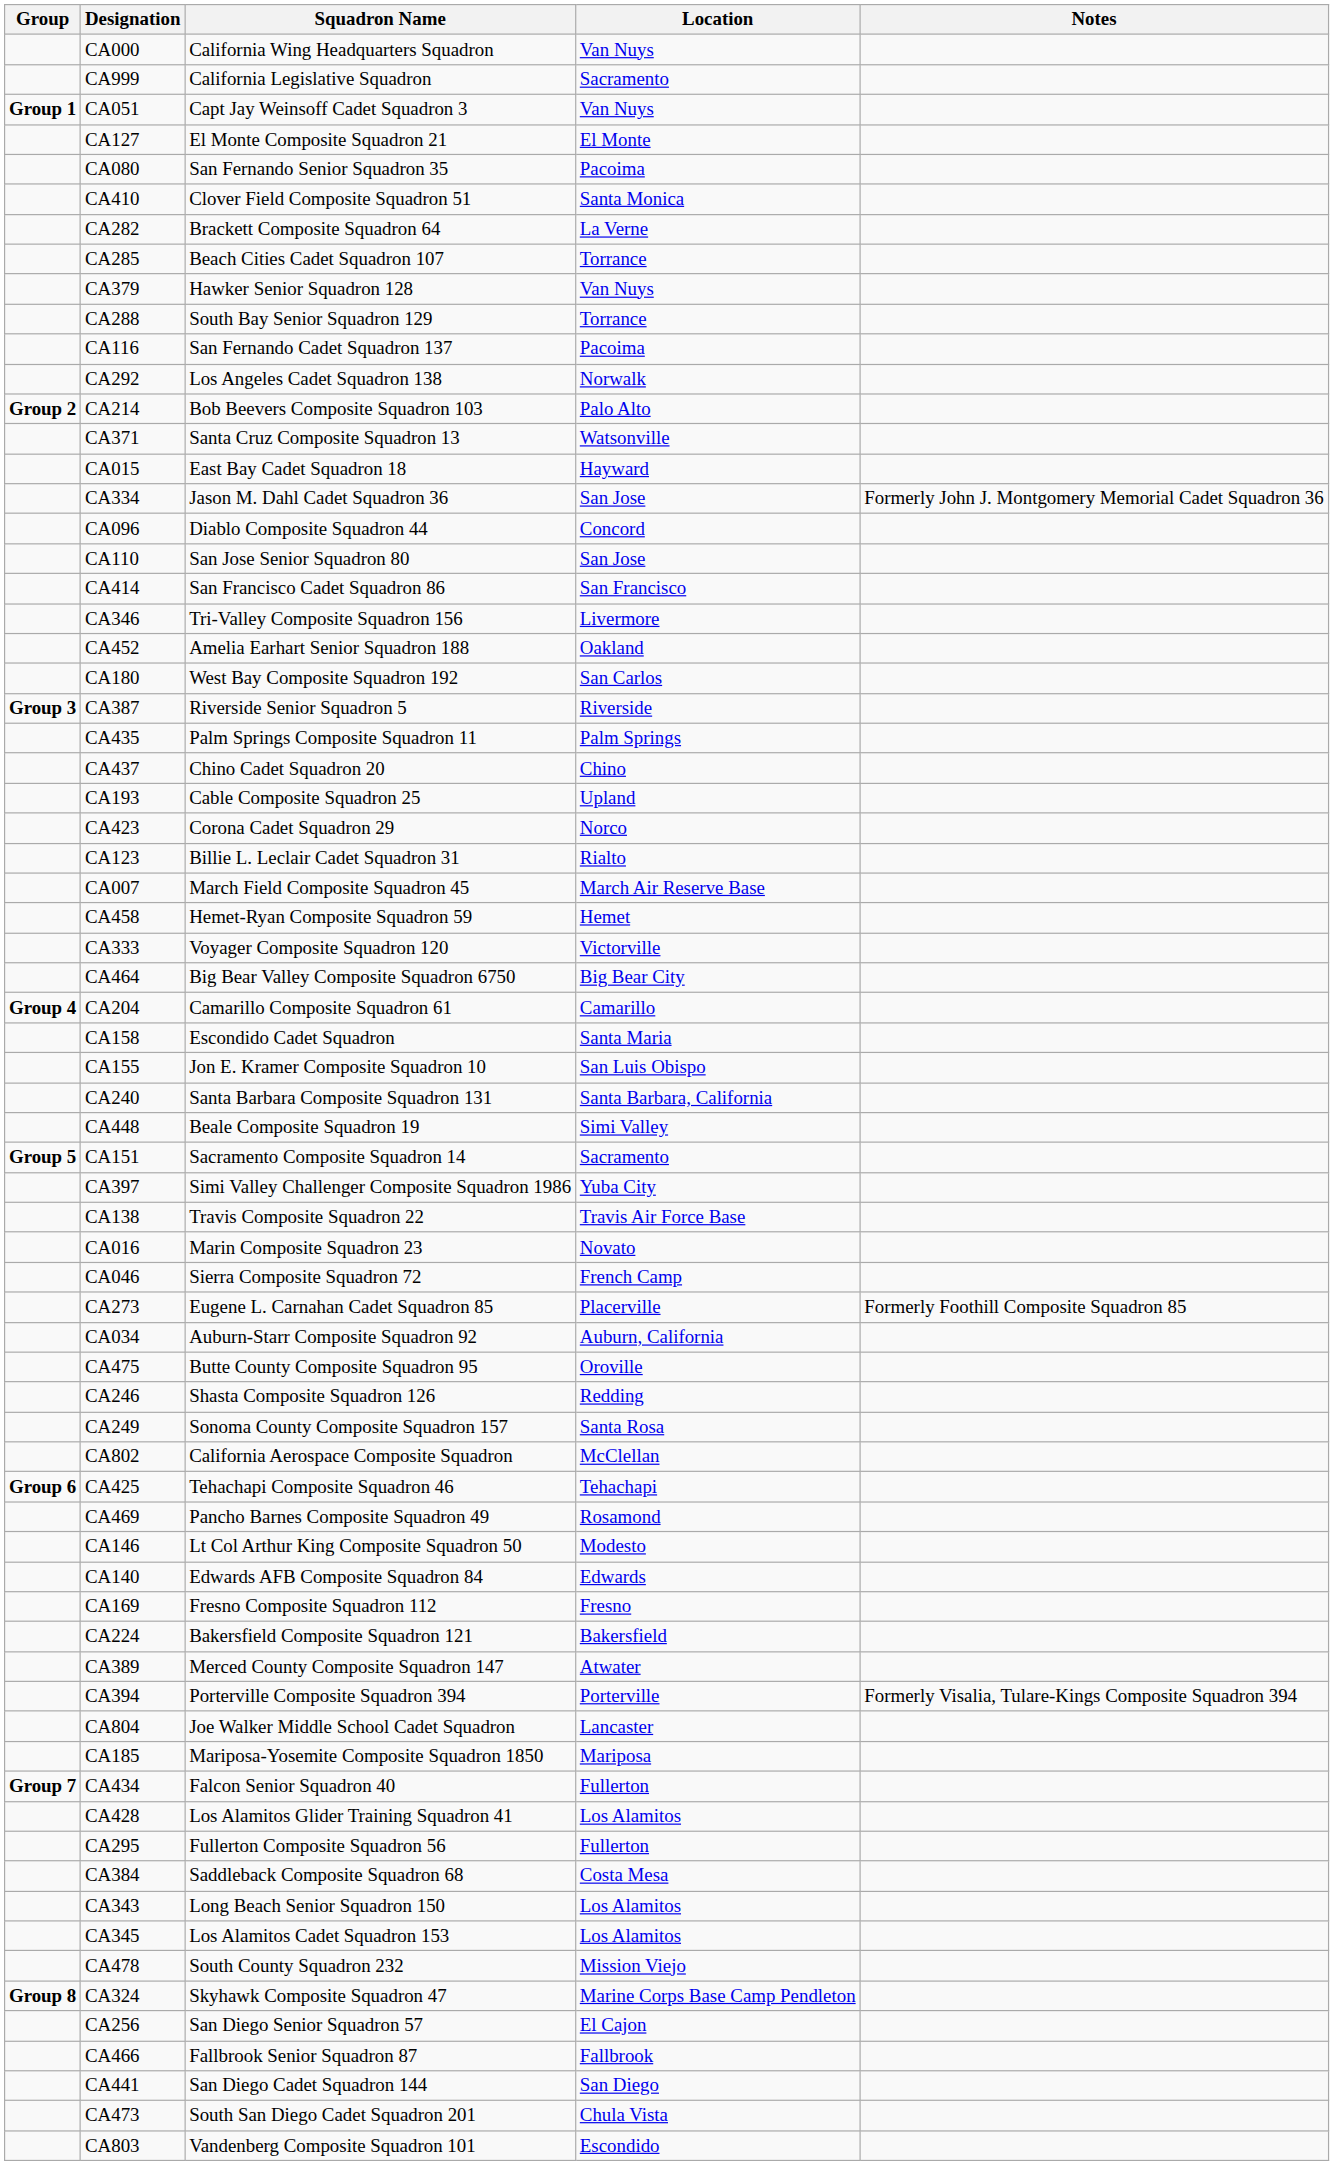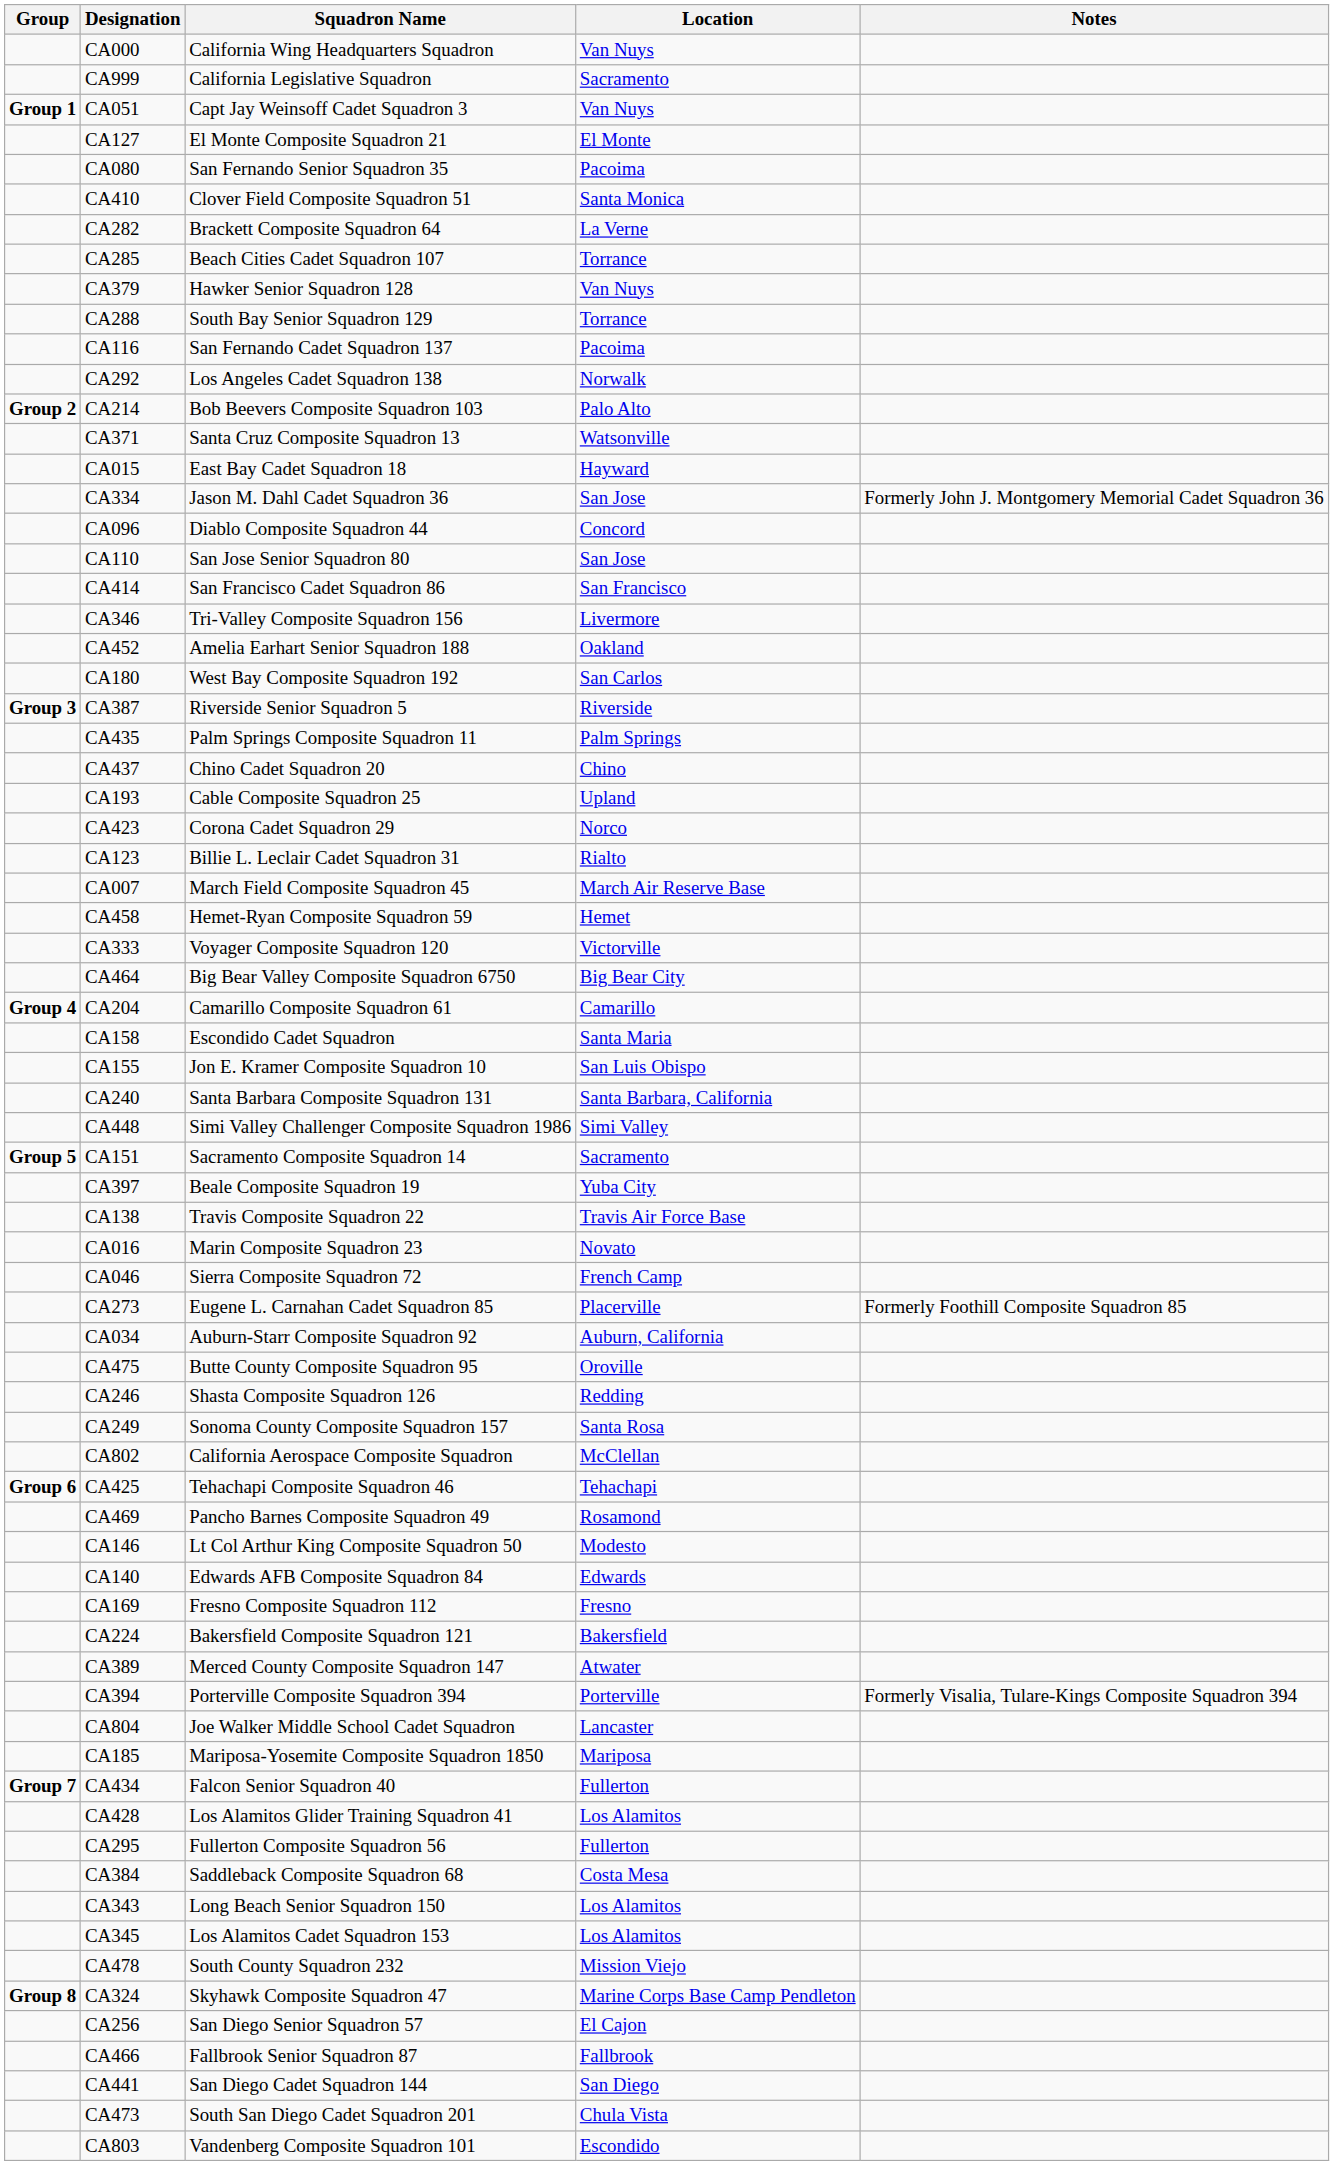CA448 | Squadron Name: Beale Composite Squadron 19 -> Simi Valley Challenger Composite Squadron 1986
CA397 | Squadron Name: Simi Valley Challenger Composite Squadron 1986 -> Beale Composite Squadron 19
